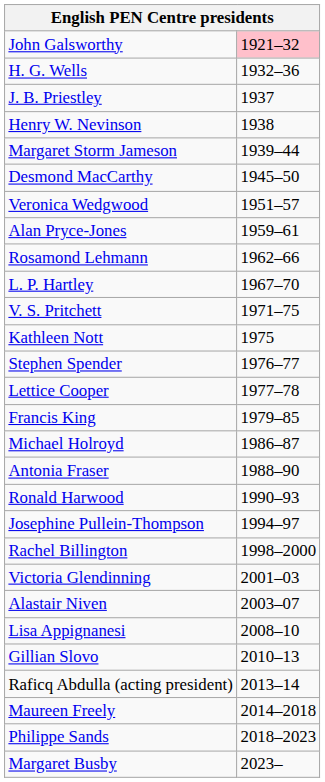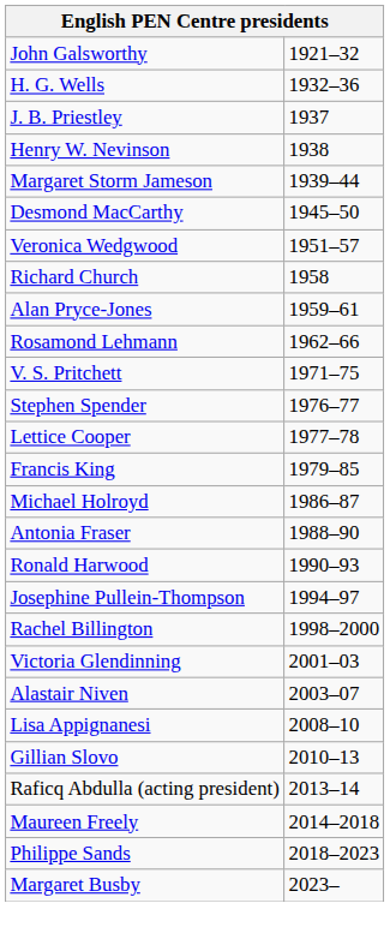John Galsworthy | column 2: pink background -> no background
+ row: Richard Church | 1958
- row: L. P. Hartley | 1967–70
- row: Kathleen Nott | 1975
